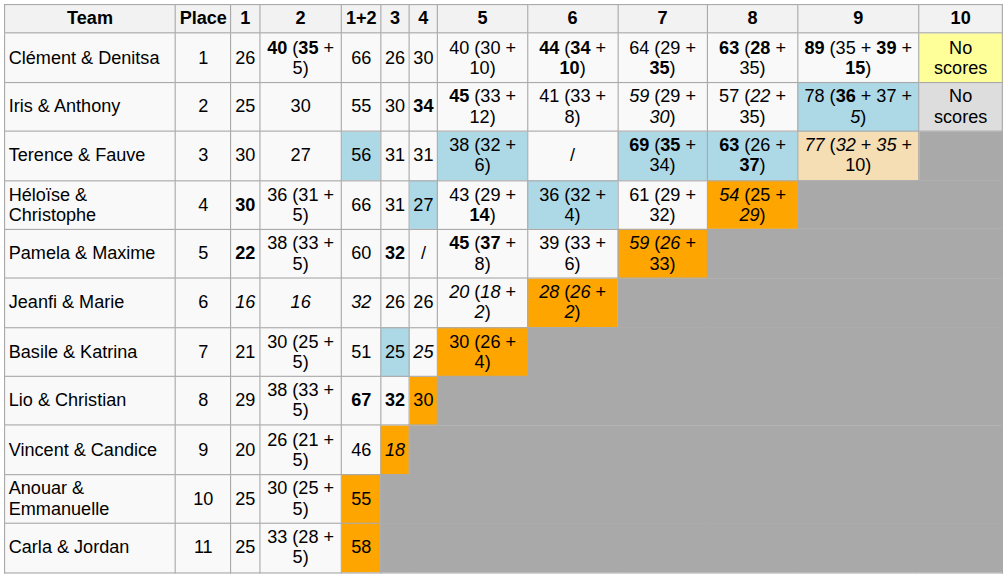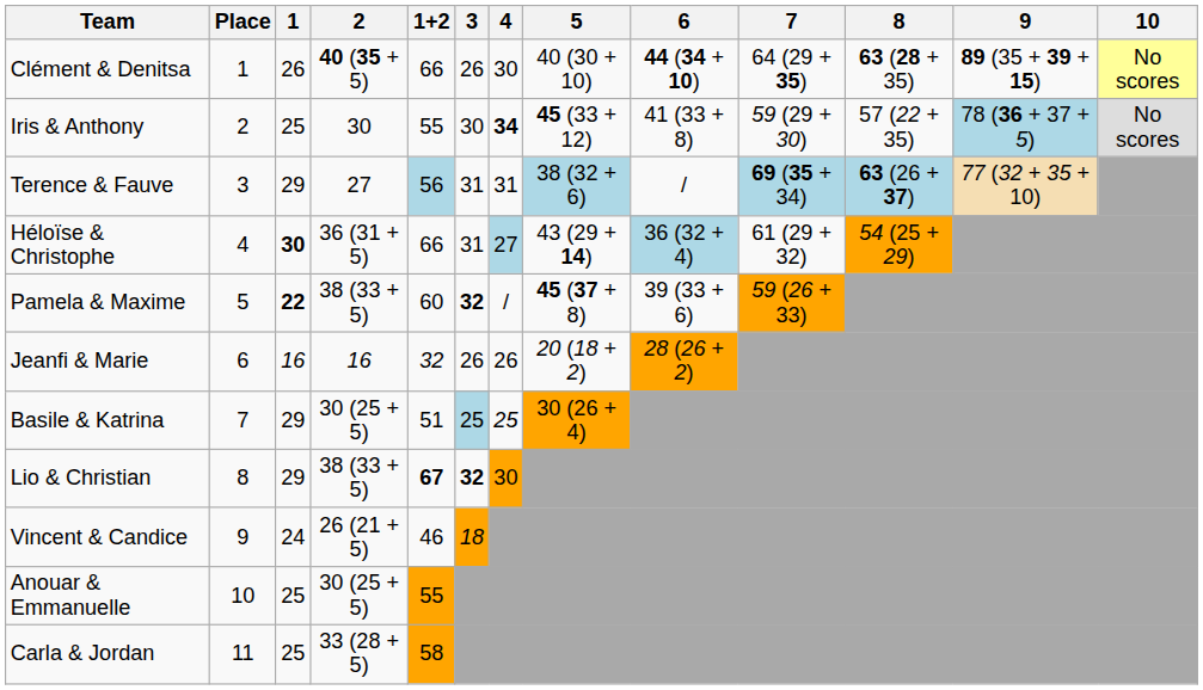Terence & Fauve | 1: 30 -> 29
Basile & Katrina | 1: 21 -> 29
Vincent & Candice | 1: 20 -> 24
